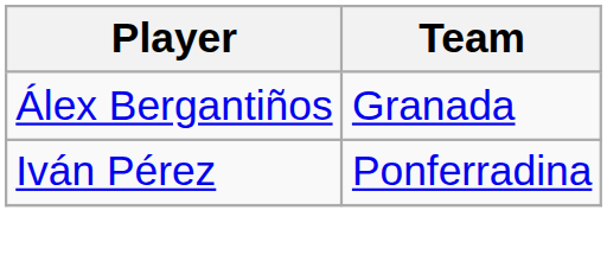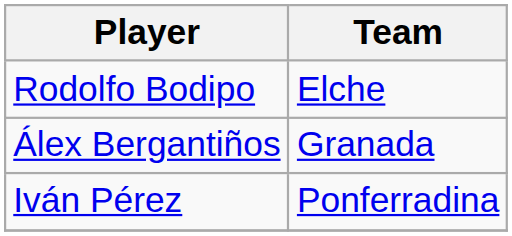+ row: Rodolfo Bodipo | Elche
